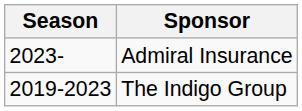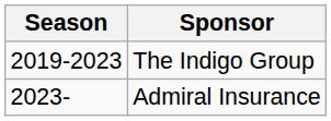rows swapped: The Indigo Group <-> Admiral Insurance
